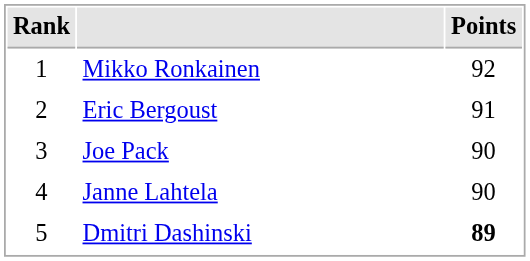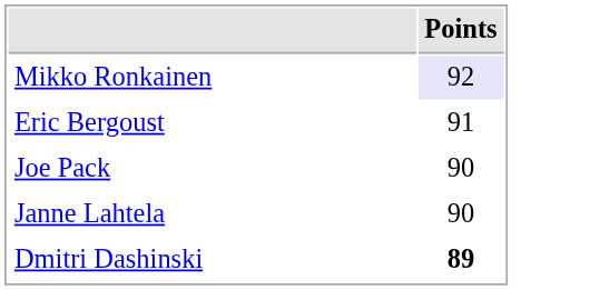- column: Rank | 1 | 2 | 3 | 4 | 5
Mikko Ronkainen | Points: no background -> lavender background
